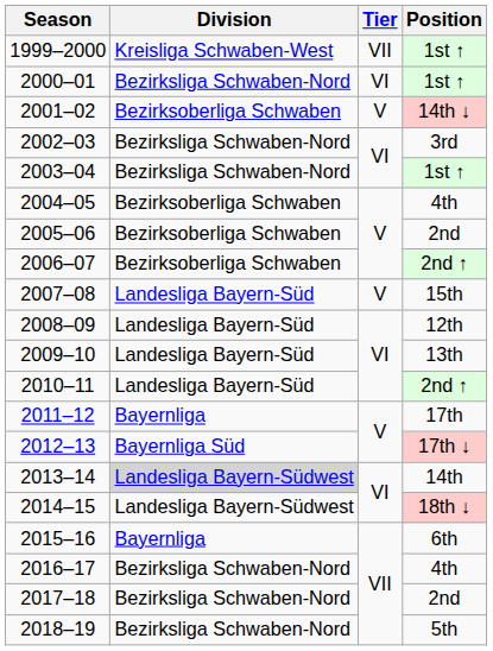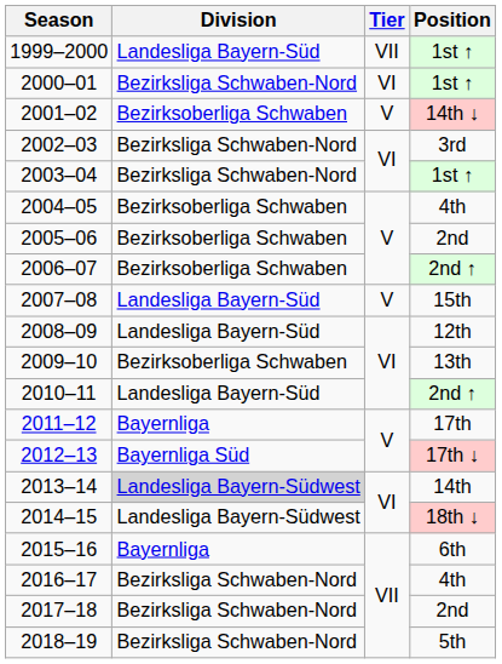1999–2000 | Division: Kreisliga Schwaben-West -> Landesliga Bayern-Süd
2009–10 | Division: Landesliga Bayern-Süd -> Bezirksoberliga Schwaben
